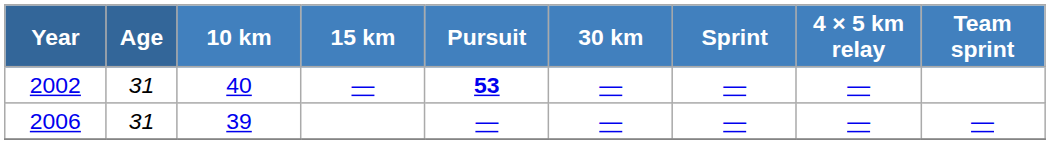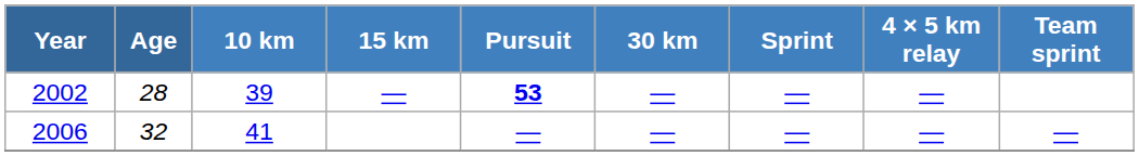2002 | Age: 31 -> 28
2002 | 10 km: 40 -> 39
2006 | Age: 31 -> 32
2006 | 10 km: 39 -> 41
